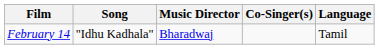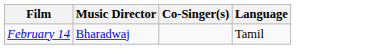- column: Song | "Idhu Kadhala"
